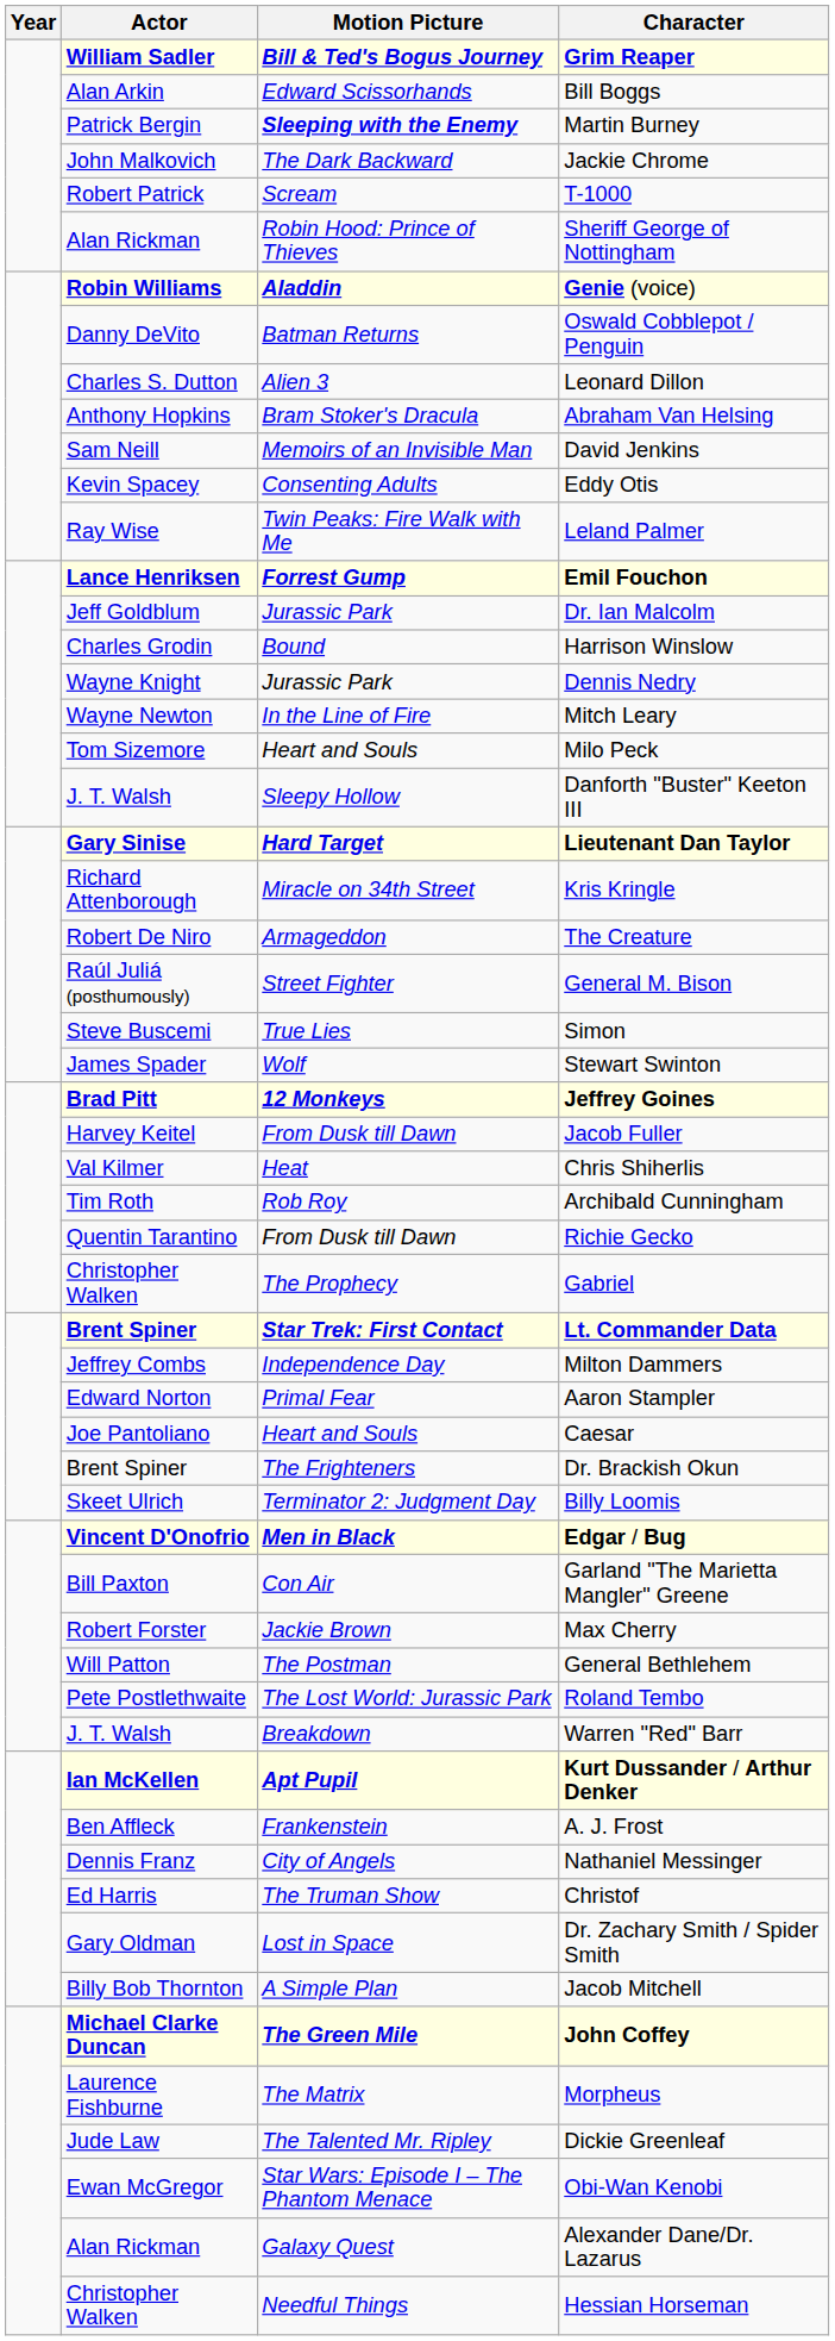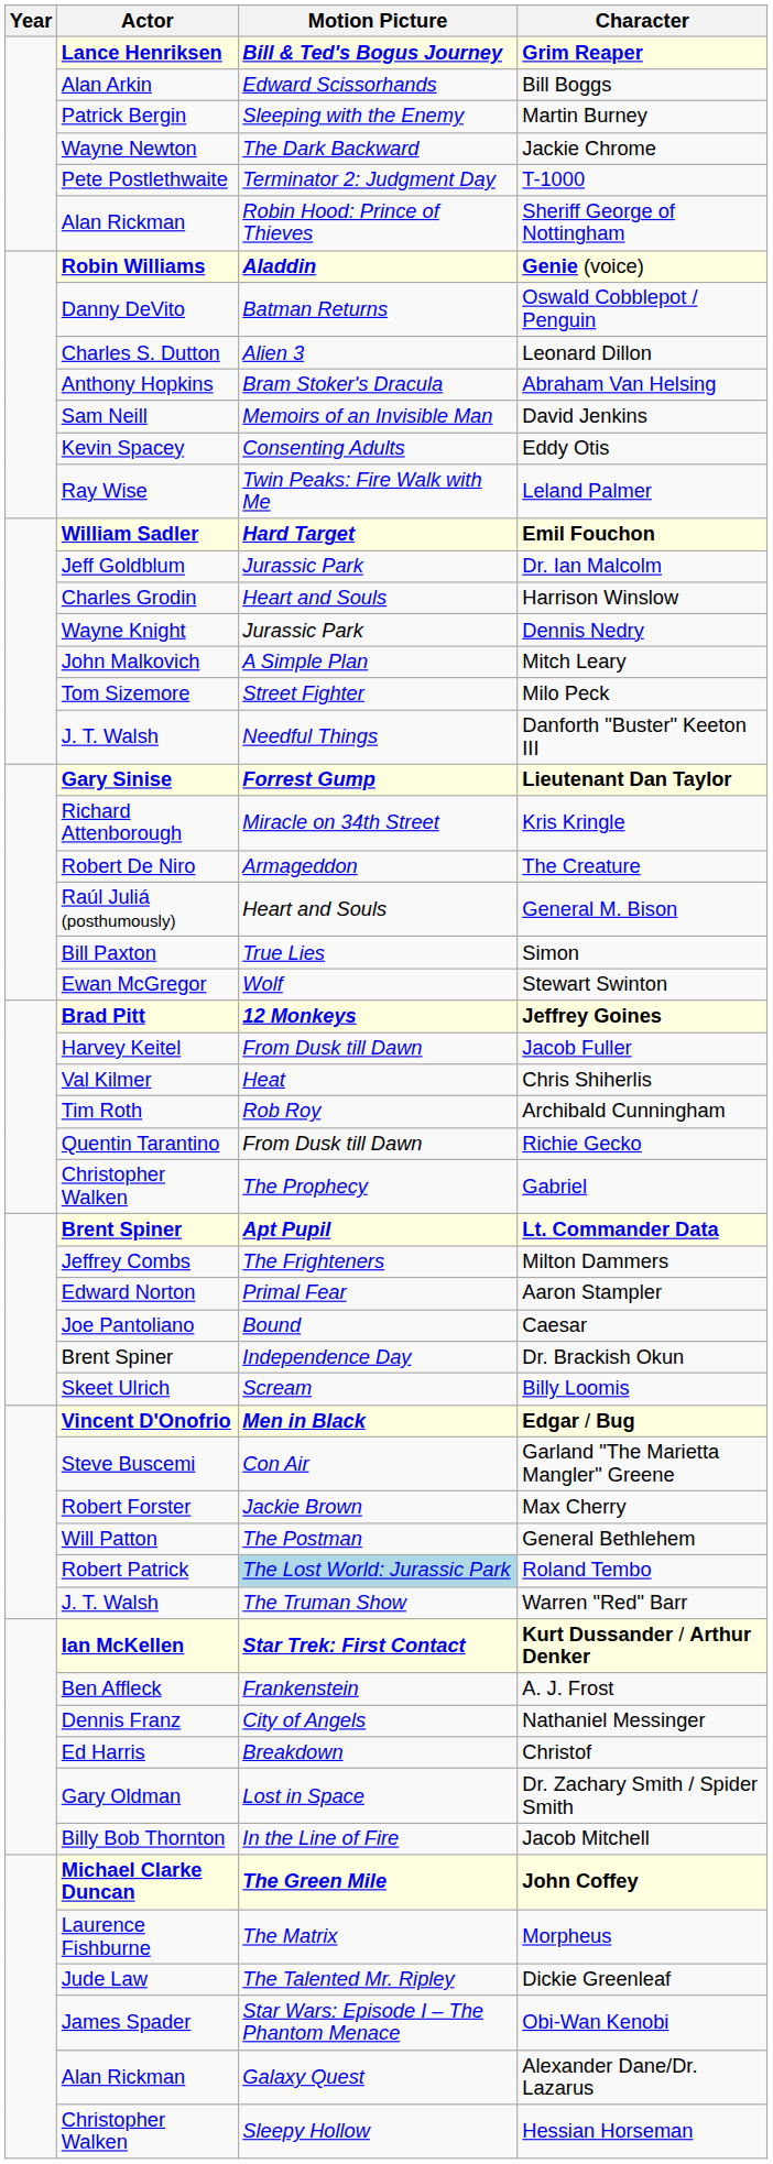Grim Reaper | Actor: William Sadler -> Lance Henriksen
Martin Burney | Motion Picture: bold -> normal
Jackie Chrome | Actor: John Malkovich -> Wayne Newton
T-1000 | Actor: Robert Patrick -> Pete Postlethwaite
T-1000 | Motion Picture: Scream -> Terminator 2: Judgment Day
Emil Fouchon | Actor: Lance Henriksen -> William Sadler
Emil Fouchon | Motion Picture: Forrest Gump -> Hard Target
Harrison Winslow | Motion Picture: Bound -> Heart and Souls
Mitch Leary | Actor: Wayne Newton -> John Malkovich
Mitch Leary | Motion Picture: In the Line of Fire -> A Simple Plan
Milo Peck | Motion Picture: Heart and Souls -> Street Fighter
Danforth "Buster" Keeton III | Motion Picture: Sleepy Hollow -> Needful Things
Lieutenant Dan Taylor | Motion Picture: Hard Target -> Forrest Gump
General M. Bison | Motion Picture: Street Fighter -> Heart and Souls
Simon | Actor: Steve Buscemi -> Bill Paxton
Stewart Swinton | Actor: James Spader -> Ewan McGregor
Lt. Commander Data | Motion Picture: Star Trek: First Contact -> Apt Pupil
Milton Dammers | Motion Picture: Independence Day -> The Frighteners
Caesar | Motion Picture: Heart and Souls -> Bound
Dr. Brackish Okun | Motion Picture: The Frighteners -> Independence Day
Billy Loomis | Motion Picture: Terminator 2: Judgment Day -> Scream
Garland "The Marietta Mangler" Greene | Actor: Bill Paxton -> Steve Buscemi
Roland Tembo | Actor: Pete Postlethwaite -> Robert Patrick
Roland Tembo | Motion Picture: no background -> lightblue background
Warren "Red" Barr | Motion Picture: Breakdown -> The Truman Show
Kurt Dussander / Arthur Denker | Motion Picture: Apt Pupil -> Star Trek: First Contact
Christof | Motion Picture: The Truman Show -> Breakdown
Jacob Mitchell | Motion Picture: A Simple Plan -> In the Line of Fire
Obi-Wan Kenobi | Actor: Ewan McGregor -> James Spader
Hessian Horseman | Motion Picture: Needful Things -> Sleepy Hollow
